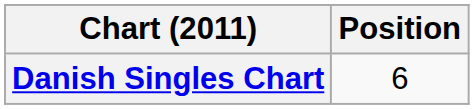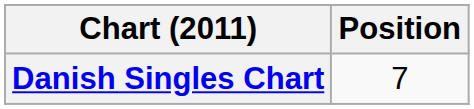Danish Singles Chart | Position: 6 -> 7
